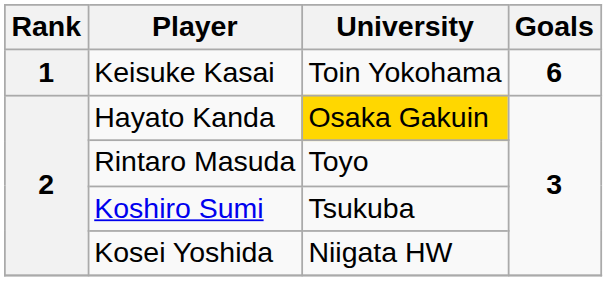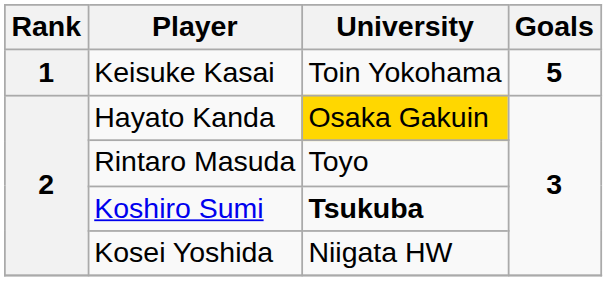Keisuke Kasai | Goals: 6 -> 5
Koshiro Sumi | University: normal -> bold
